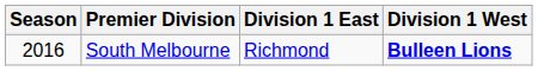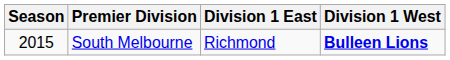South Melbourne | Season: 2016 -> 2015
